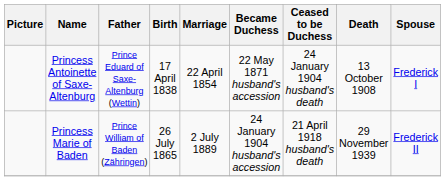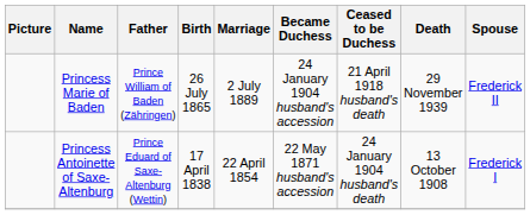rows swapped: Princess Antoinette of Saxe-Altenburg <-> Princess Marie of Baden
